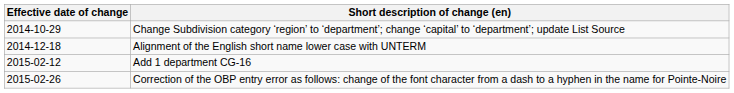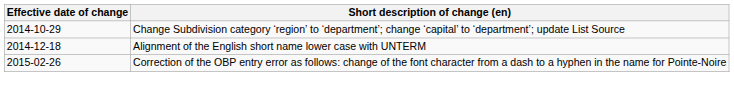- row: 2015-02-12 | Add 1 department CG-16
